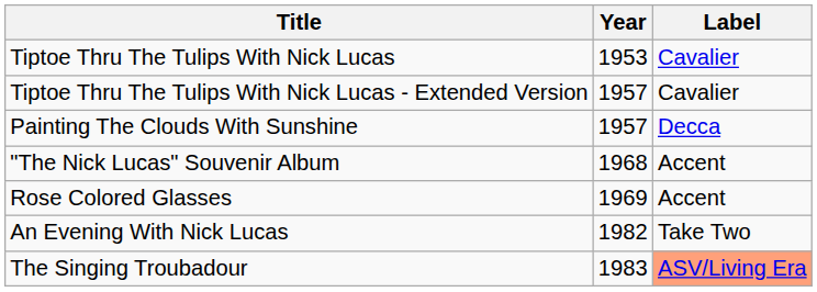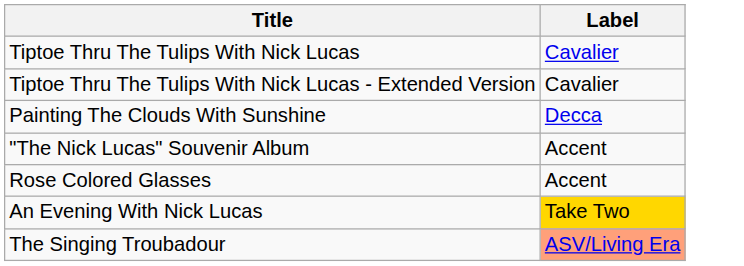- column: Year | 1953 | 1957 | 1957 | 1968 | 1969 | 1982 | 1983
An Evening With Nick Lucas | Label: no background -> gold background
